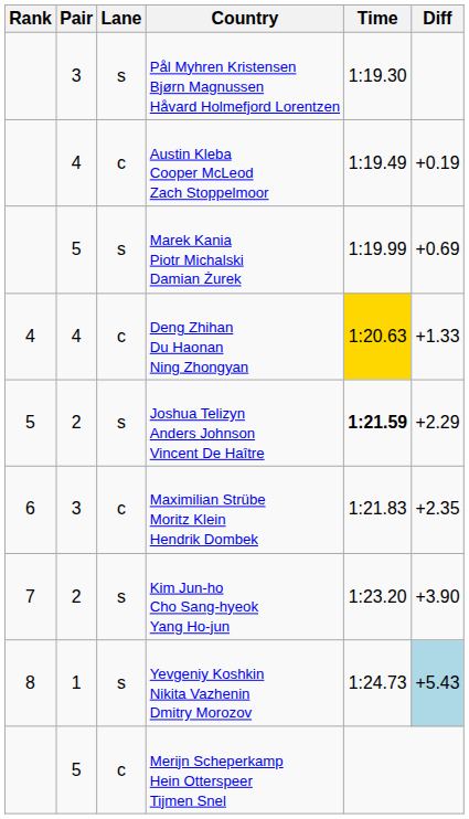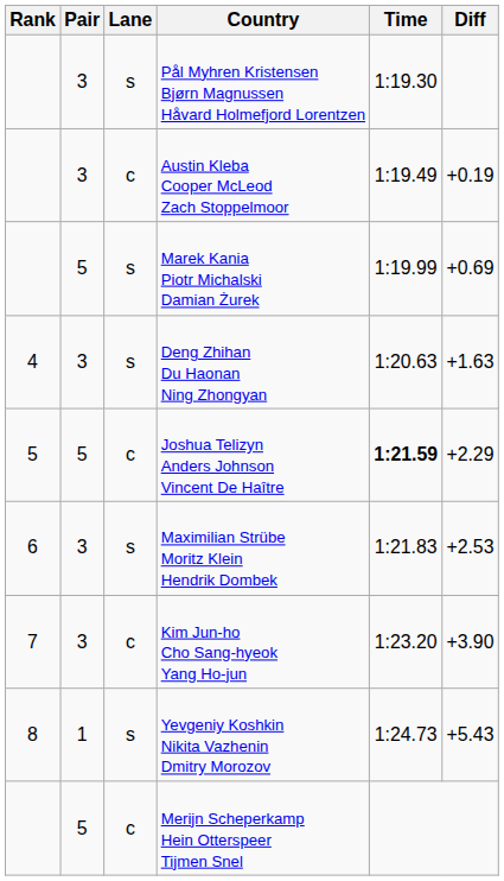Austin Kleba Cooper McLeod Zach Stoppelmoor | Pair: 4 -> 3
Deng Zhihan Du Haonan Ning Zhongyan | Pair: 4 -> 3
Deng Zhihan Du Haonan Ning Zhongyan | Lane: c -> s
Deng Zhihan Du Haonan Ning Zhongyan | Time: gold background -> no background
Deng Zhihan Du Haonan Ning Zhongyan | Diff: +1.33 -> +1.63
Joshua Telizyn Anders Johnson Vincent De Haître | Pair: 2 -> 5
Joshua Telizyn Anders Johnson Vincent De Haître | Lane: s -> c
Maximilian Strübe Moritz Klein Hendrik Dombek | Lane: c -> s
Maximilian Strübe Moritz Klein Hendrik Dombek | Diff: +2.35 -> +2.53
Kim Jun-ho Cho Sang-hyeok Yang Ho-jun | Pair: 2 -> 3
Kim Jun-ho Cho Sang-hyeok Yang Ho-jun | Lane: s -> c
Yevgeniy Koshkin Nikita Vazhenin Dmitry Morozov | Diff: lightblue background -> no background
